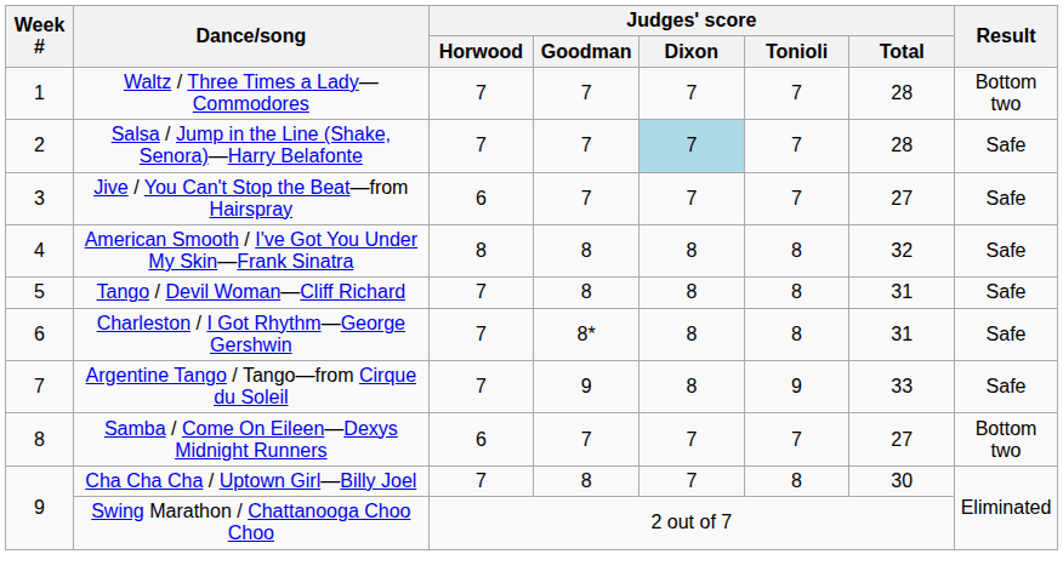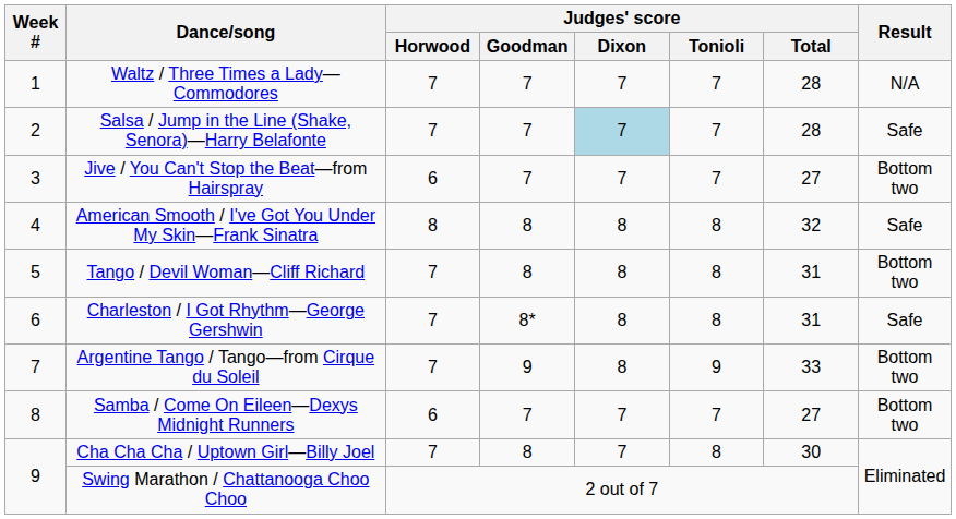Waltz / Three Times a Lady—Commodores | Result: Bottom two -> N/A
Jive / You Can't Stop the Beat—from Hairspray | Result: Safe -> Bottom two
Tango / Devil Woman—Cliff Richard | Result: Safe -> Bottom two
Argentine Tango / Tango—from Cirque du Soleil | Result: Safe -> Bottom two
